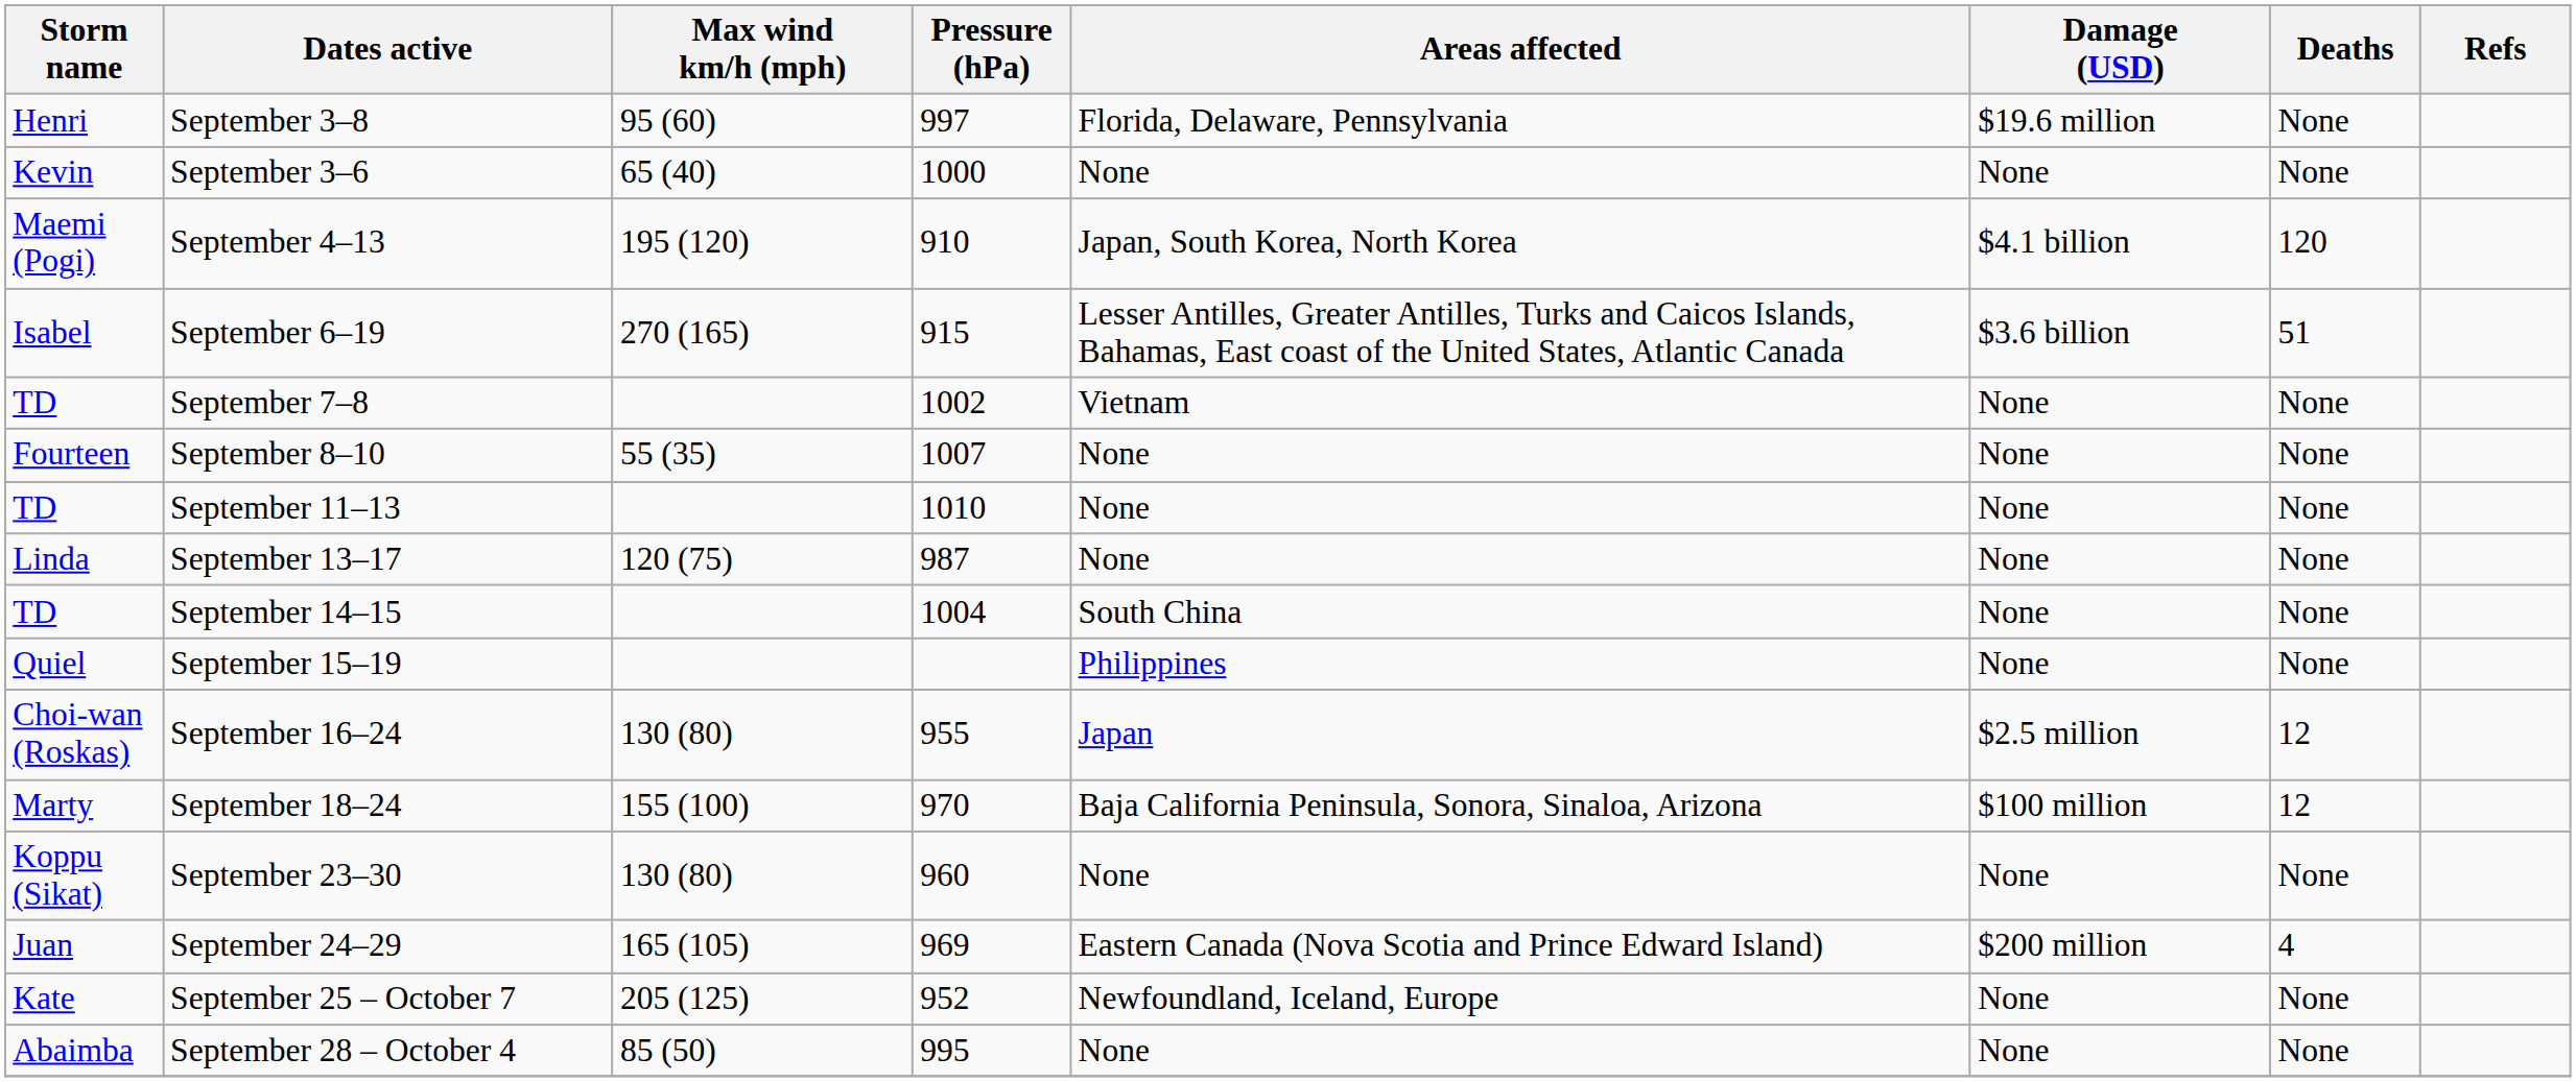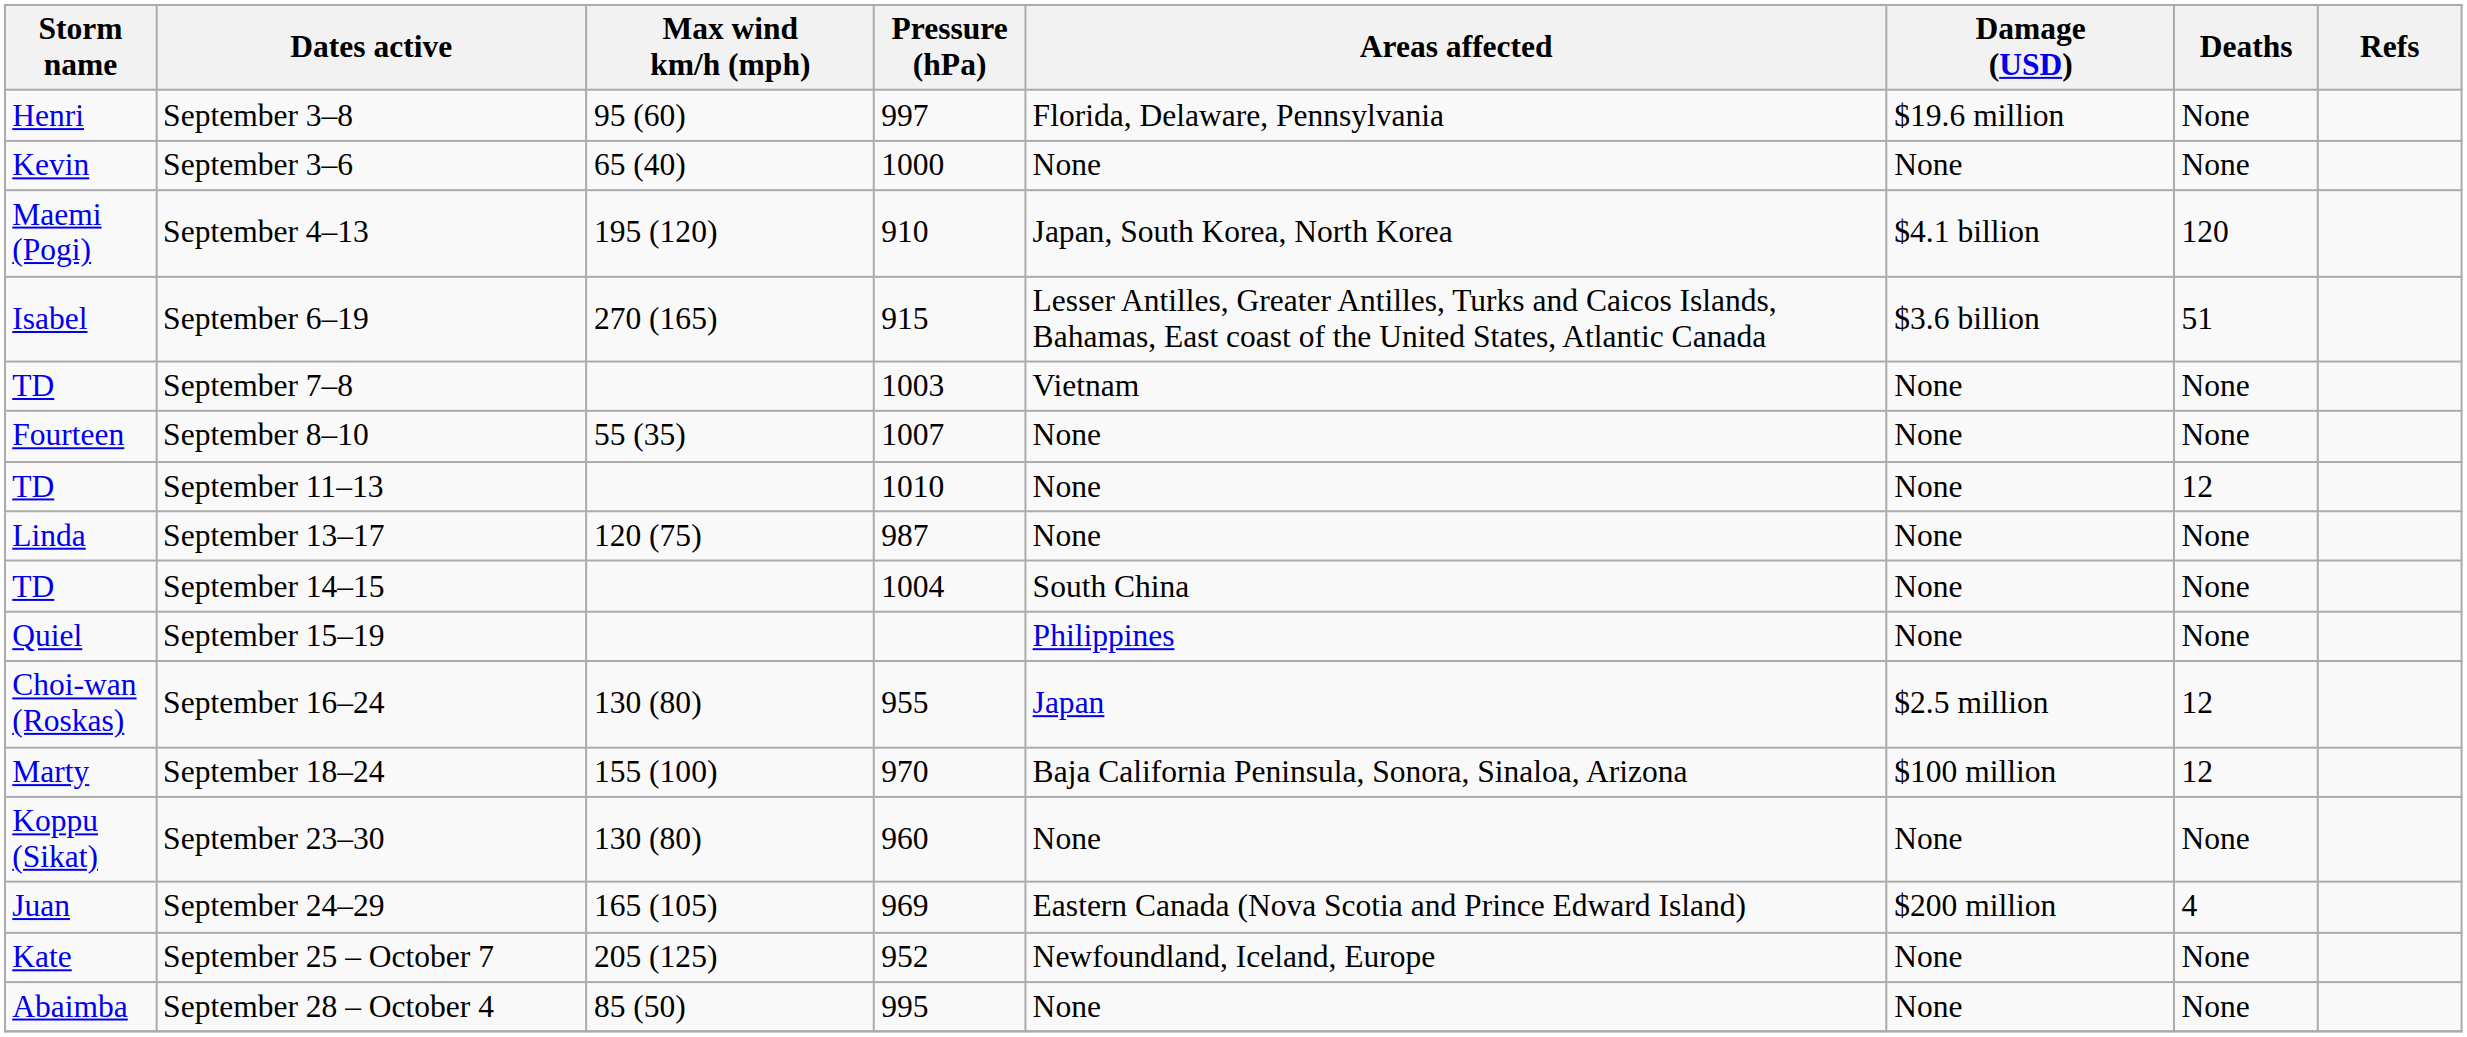September 7–8 | Pressure (hPa): 1002 -> 1003
September 11–13 | Deaths: None -> 12
